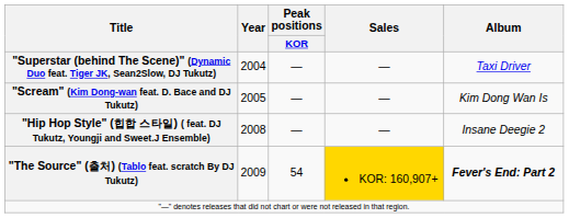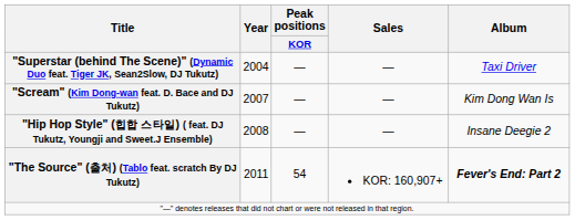"Scream" (Kim Dong-wan feat. D. Bace and DJ Tukutz) | Year: 2005 -> 2007
"The Source" (출처) (Tablo feat. scratch By DJ Tukutz) | Year: 2009 -> 2011
"The Source" (출처) (Tablo feat. scratch By DJ Tukutz) | Sales: gold background -> no background
